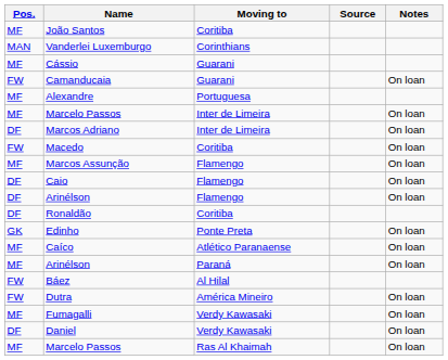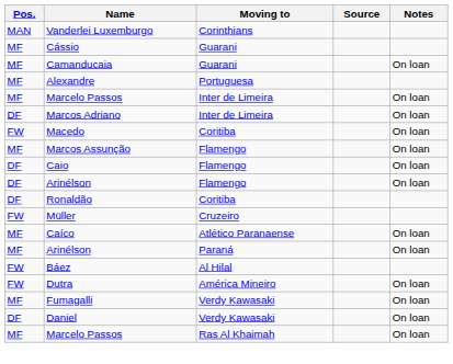- row: MF | João Santos | Coritiba
Camanducaia | Pos.: FW -> MF
+ row: FW | Müller | Cruzeiro
- row: GK | Edinho | Ponte Preta | On loan
